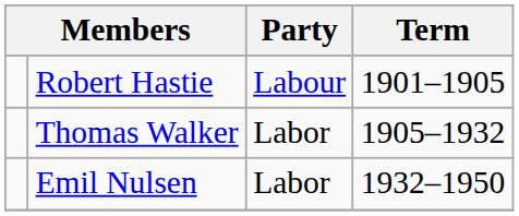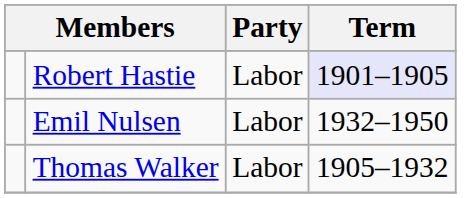Robert Hastie | Party: Labour -> Labor
Robert Hastie | Term: no background -> lavender background
rows swapped: Thomas Walker <-> Emil Nulsen
